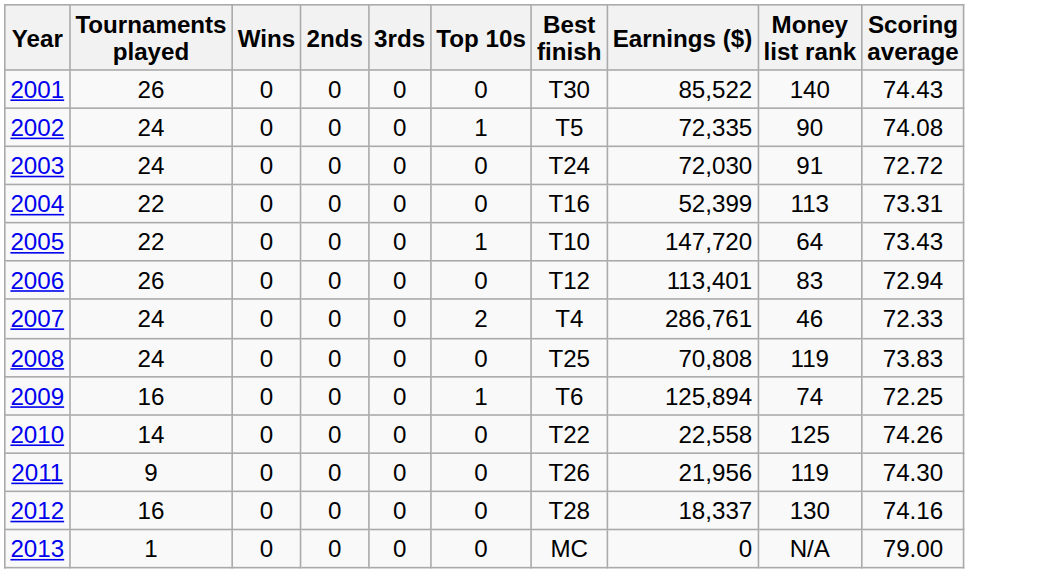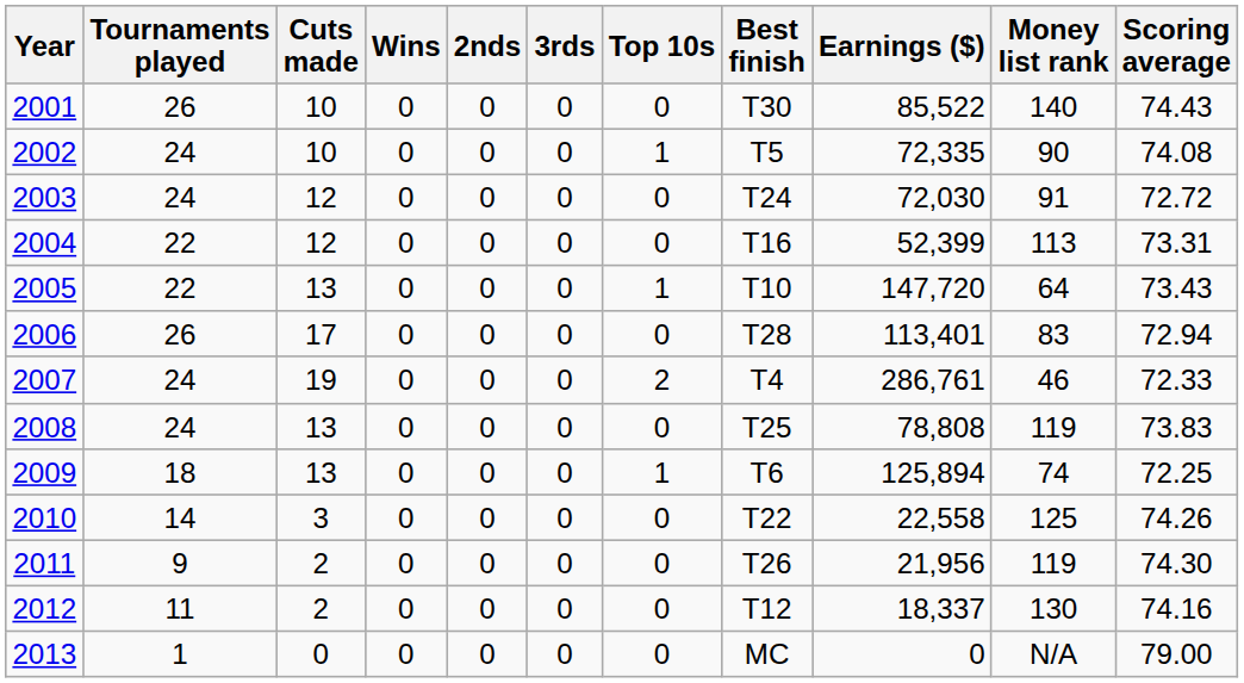+ column: Cuts made | 10 | 10 | 12 | 12 | 13 | 17 | 19 | 13 | 13 | 3 | 2 | 2 | 0
2006 | Best finish: T12 -> T28
2008 | Earnings ($): 70,808 -> 78,808
2009 | Tournaments played: 16 -> 18
2012 | Tournaments played: 16 -> 11
2012 | Best finish: T28 -> T12
